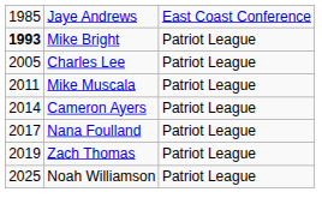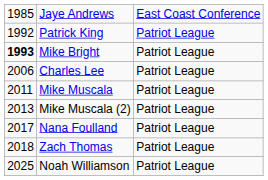+ row: 1992 | Patrick King | Patriot League
Charles Lee | column 1: 2005 -> 2006
+ row: 2013 | Mike Muscala (2) | Patriot League
- row: 2014 | Cameron Ayers | Patriot League
Zach Thomas | column 1: 2019 -> 2018
